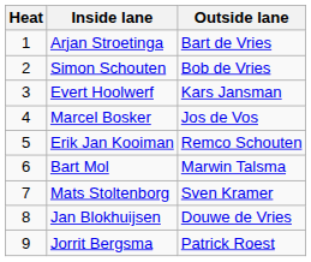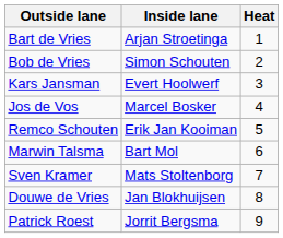columns swapped: Heat <-> Outside lane
